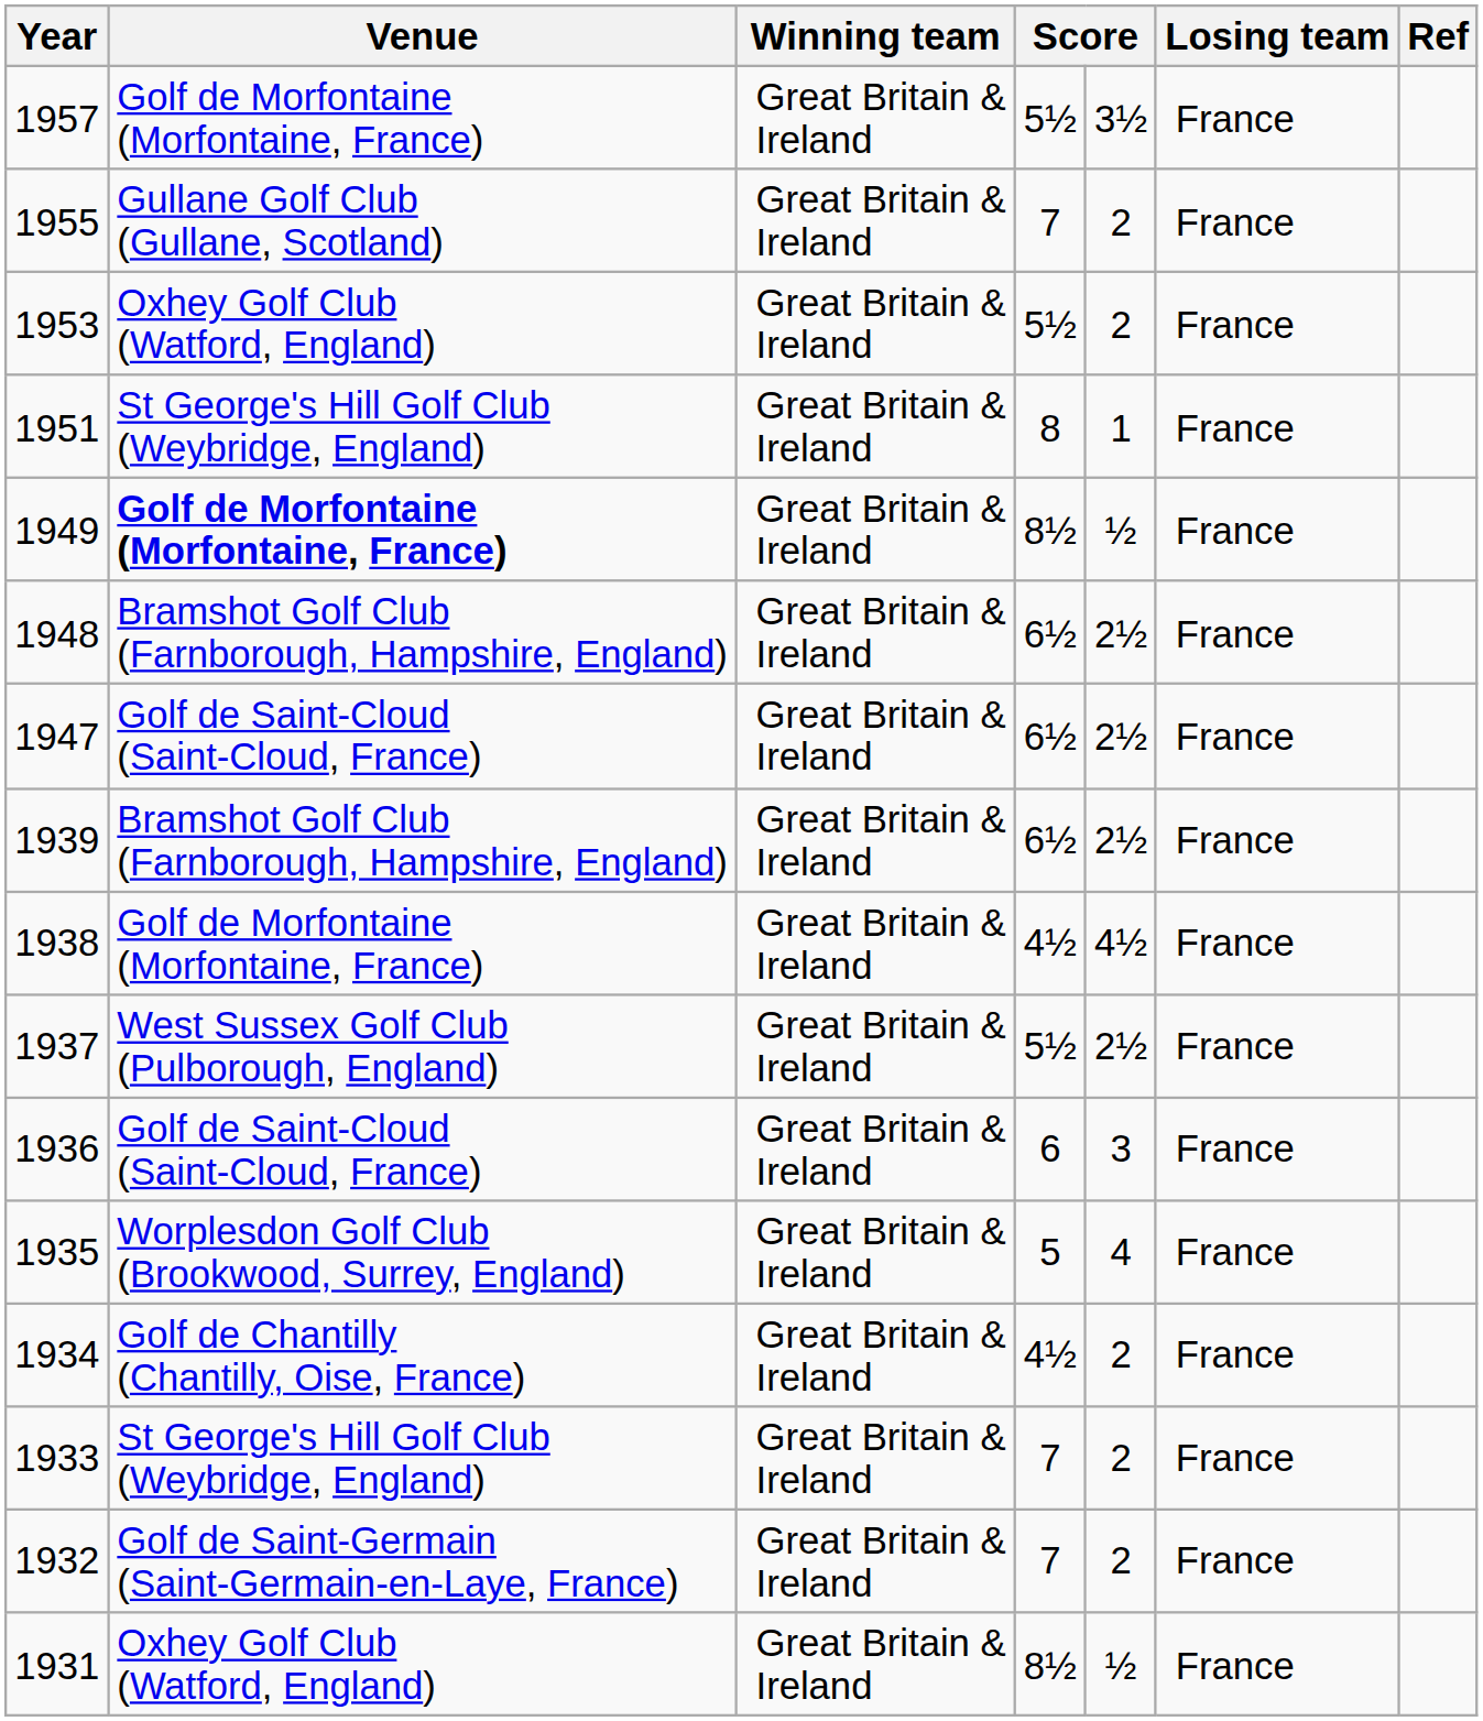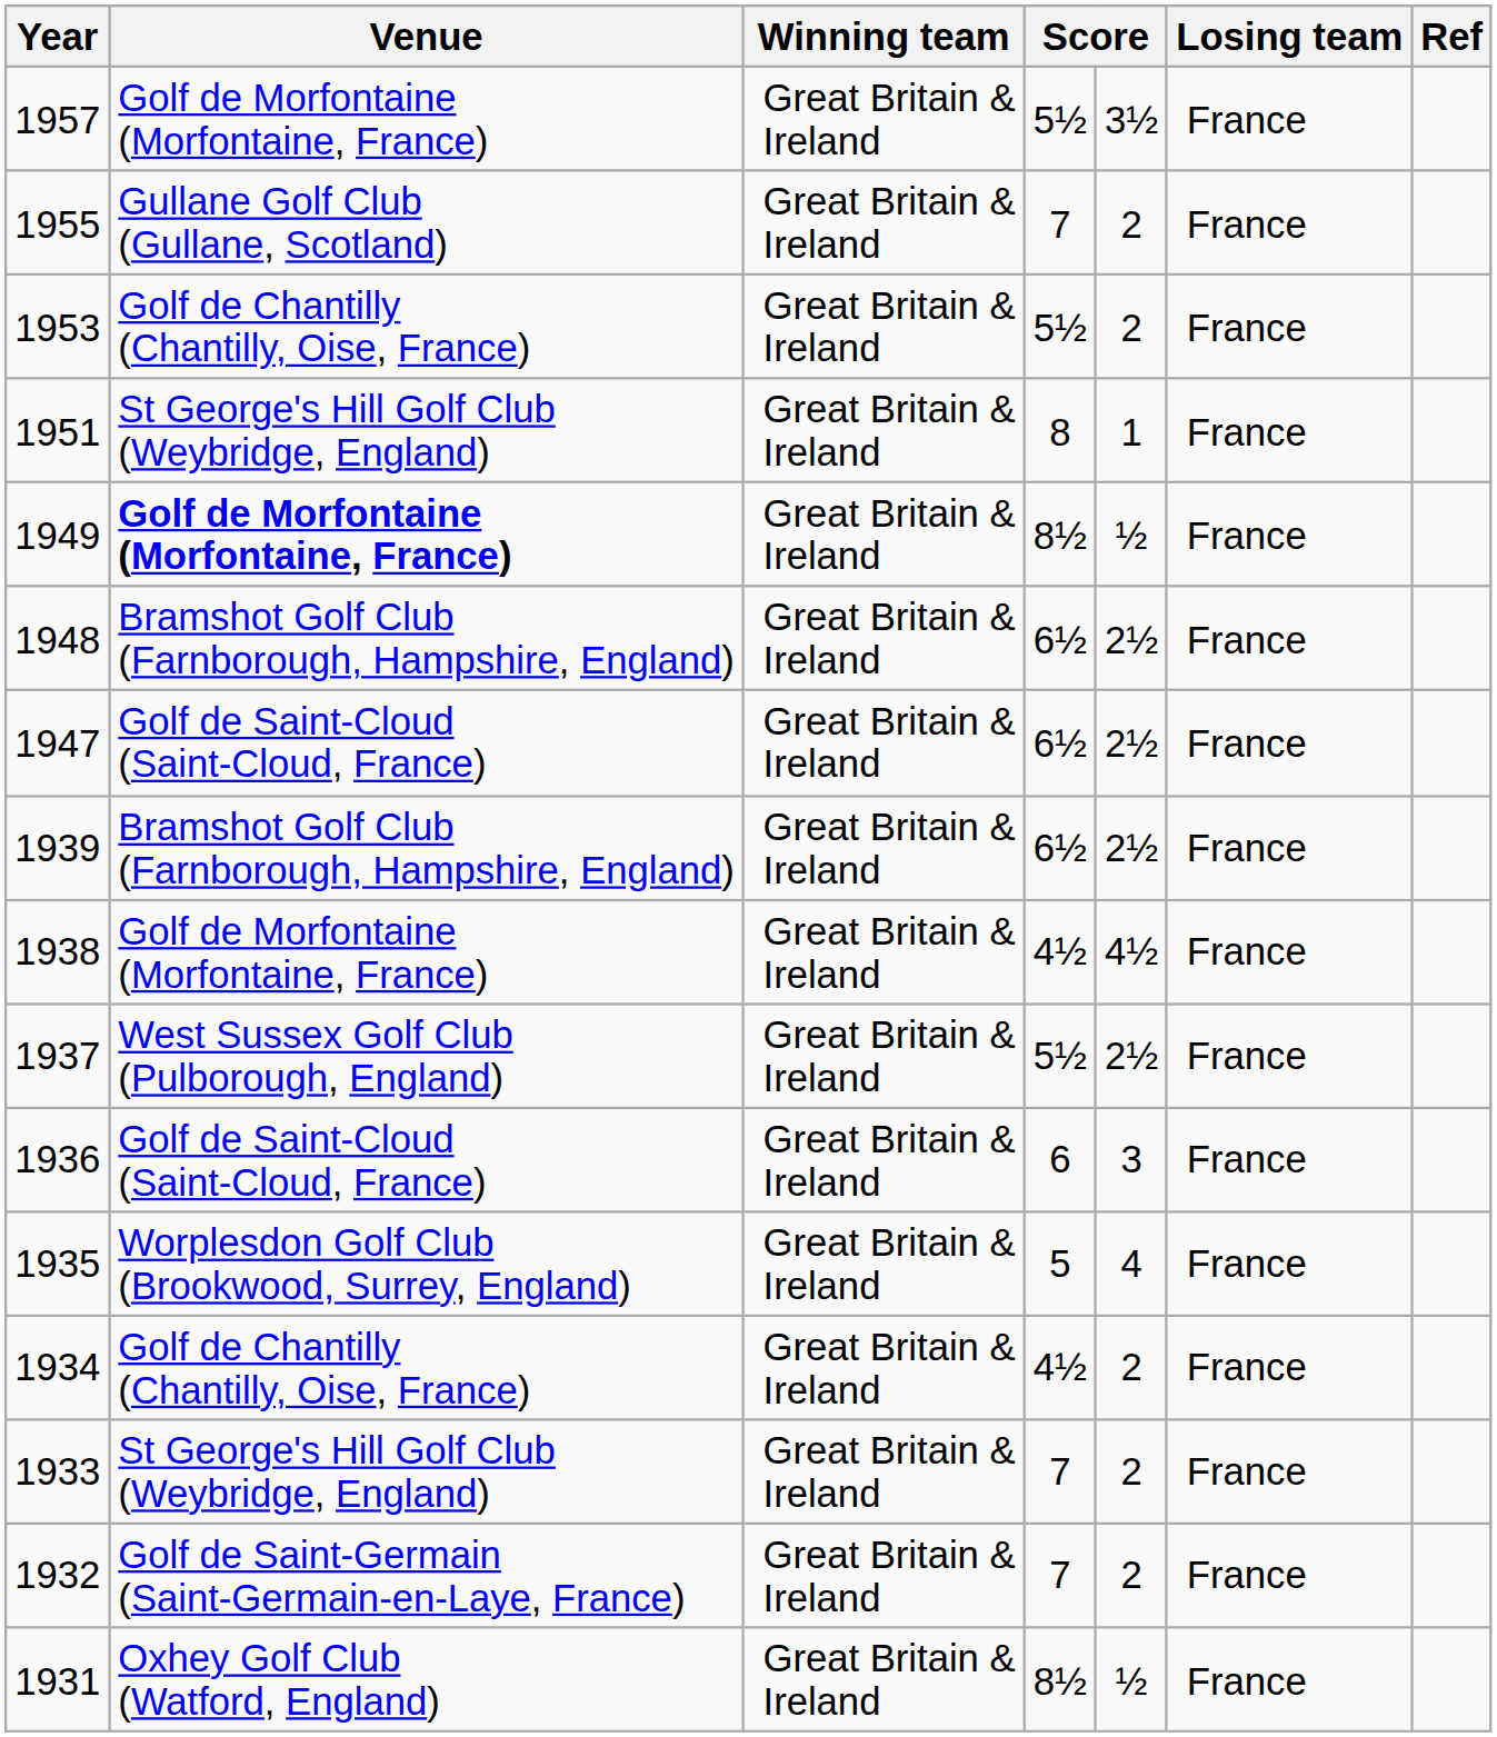1953 | Venue: Oxhey Golf Club (Watford, England) -> Golf de Chantilly (Chantilly, Oise, France)
